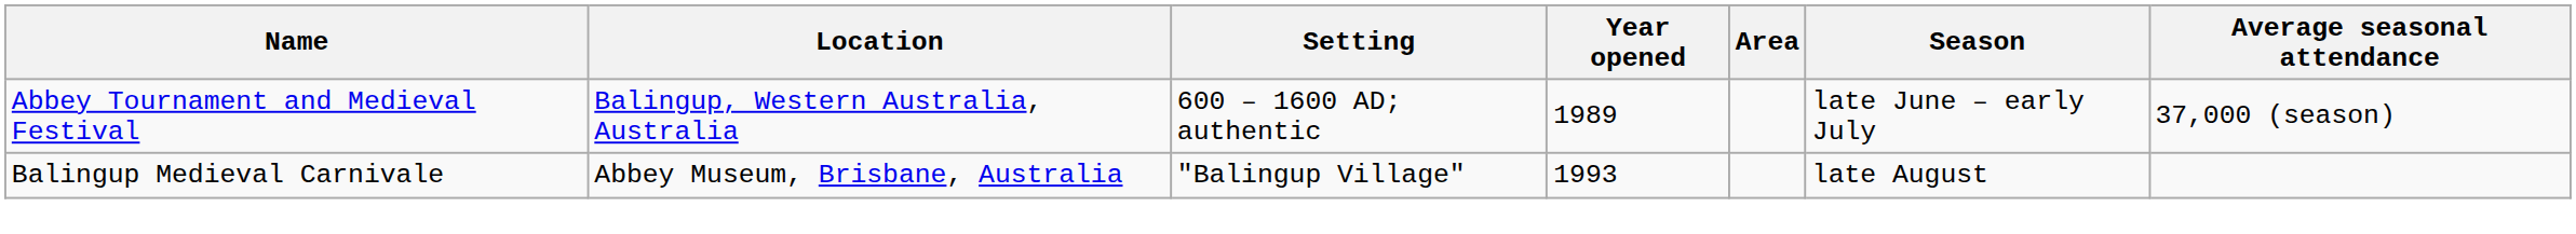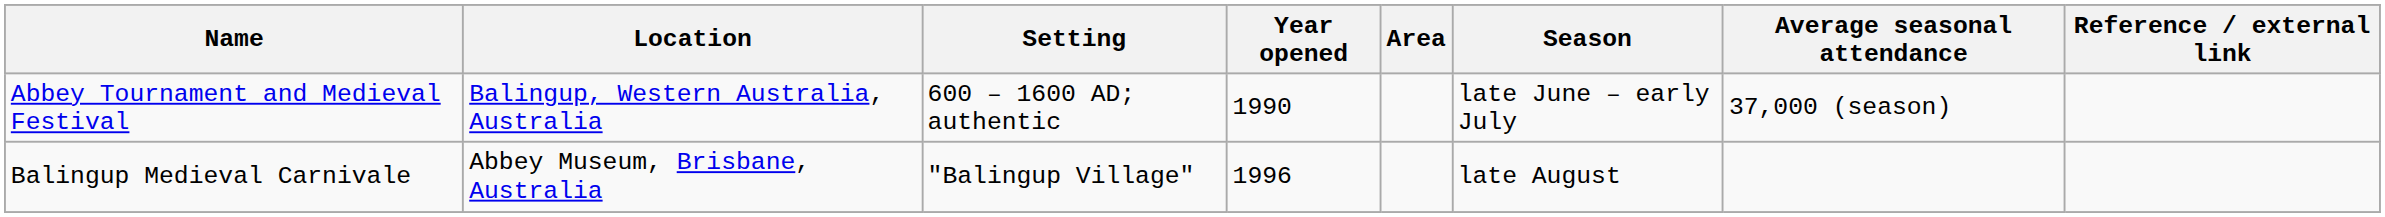+ column: Reference / external link
Abbey Tournament and Medieval Festival | Year opened: 1989 -> 1990
Balingup Medieval Carnivale | Year opened: 1993 -> 1996
